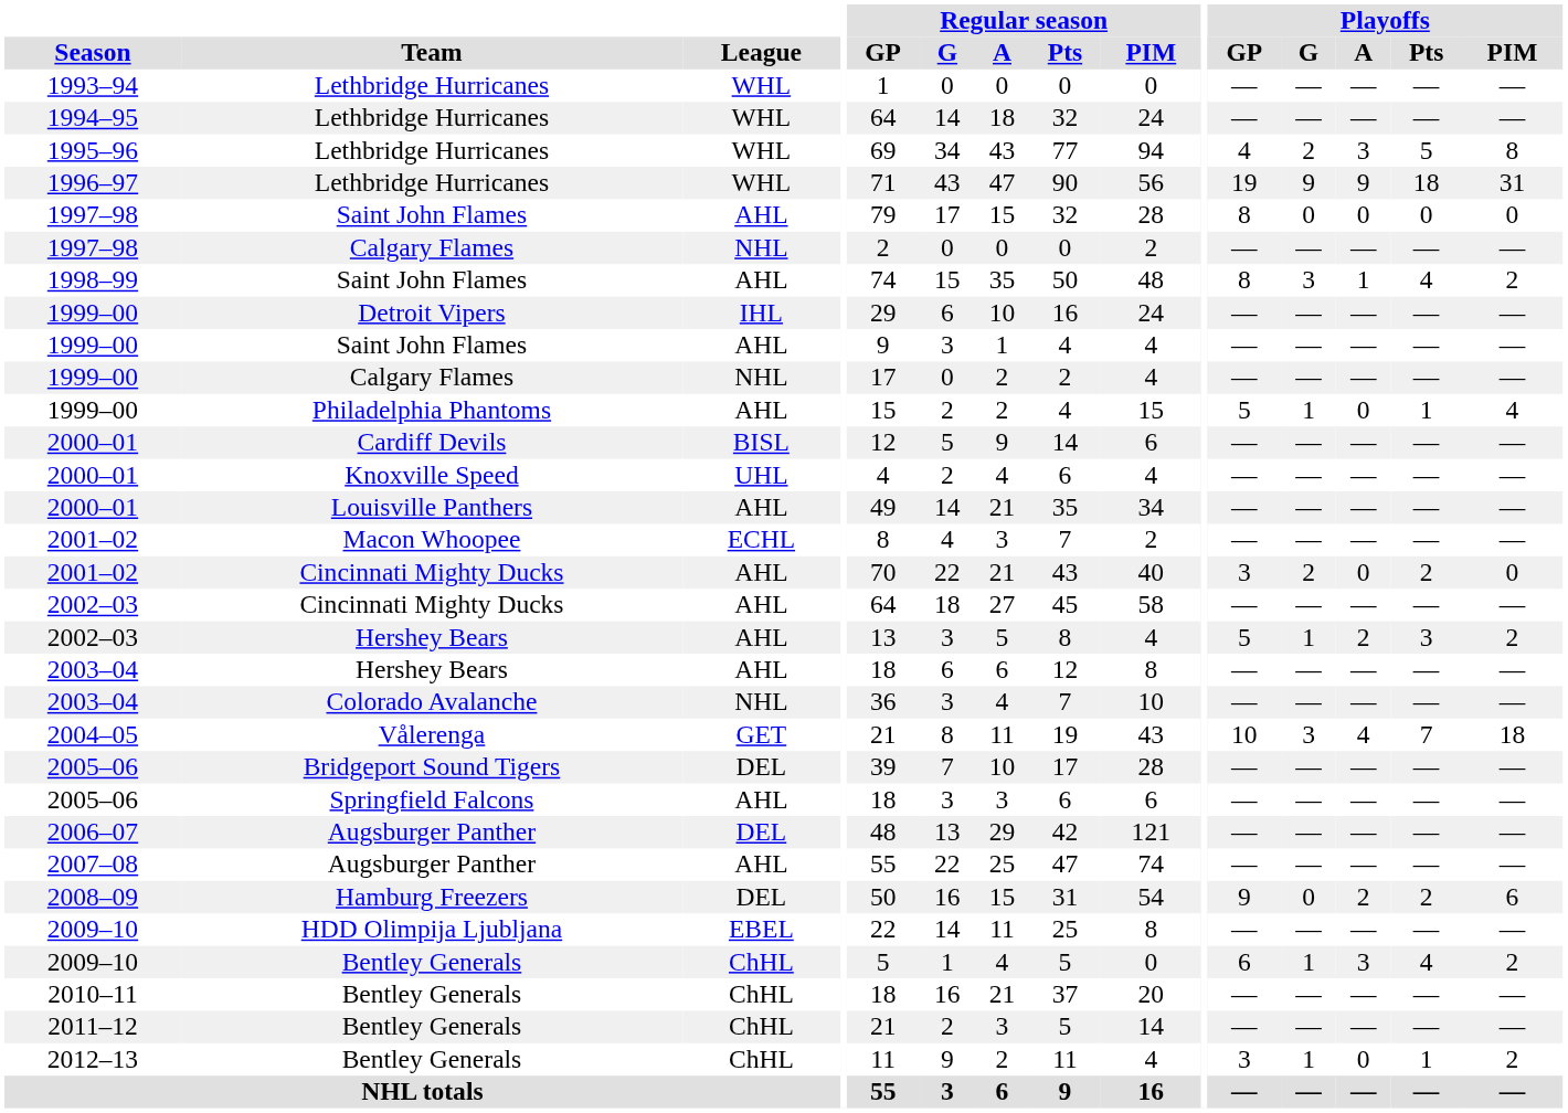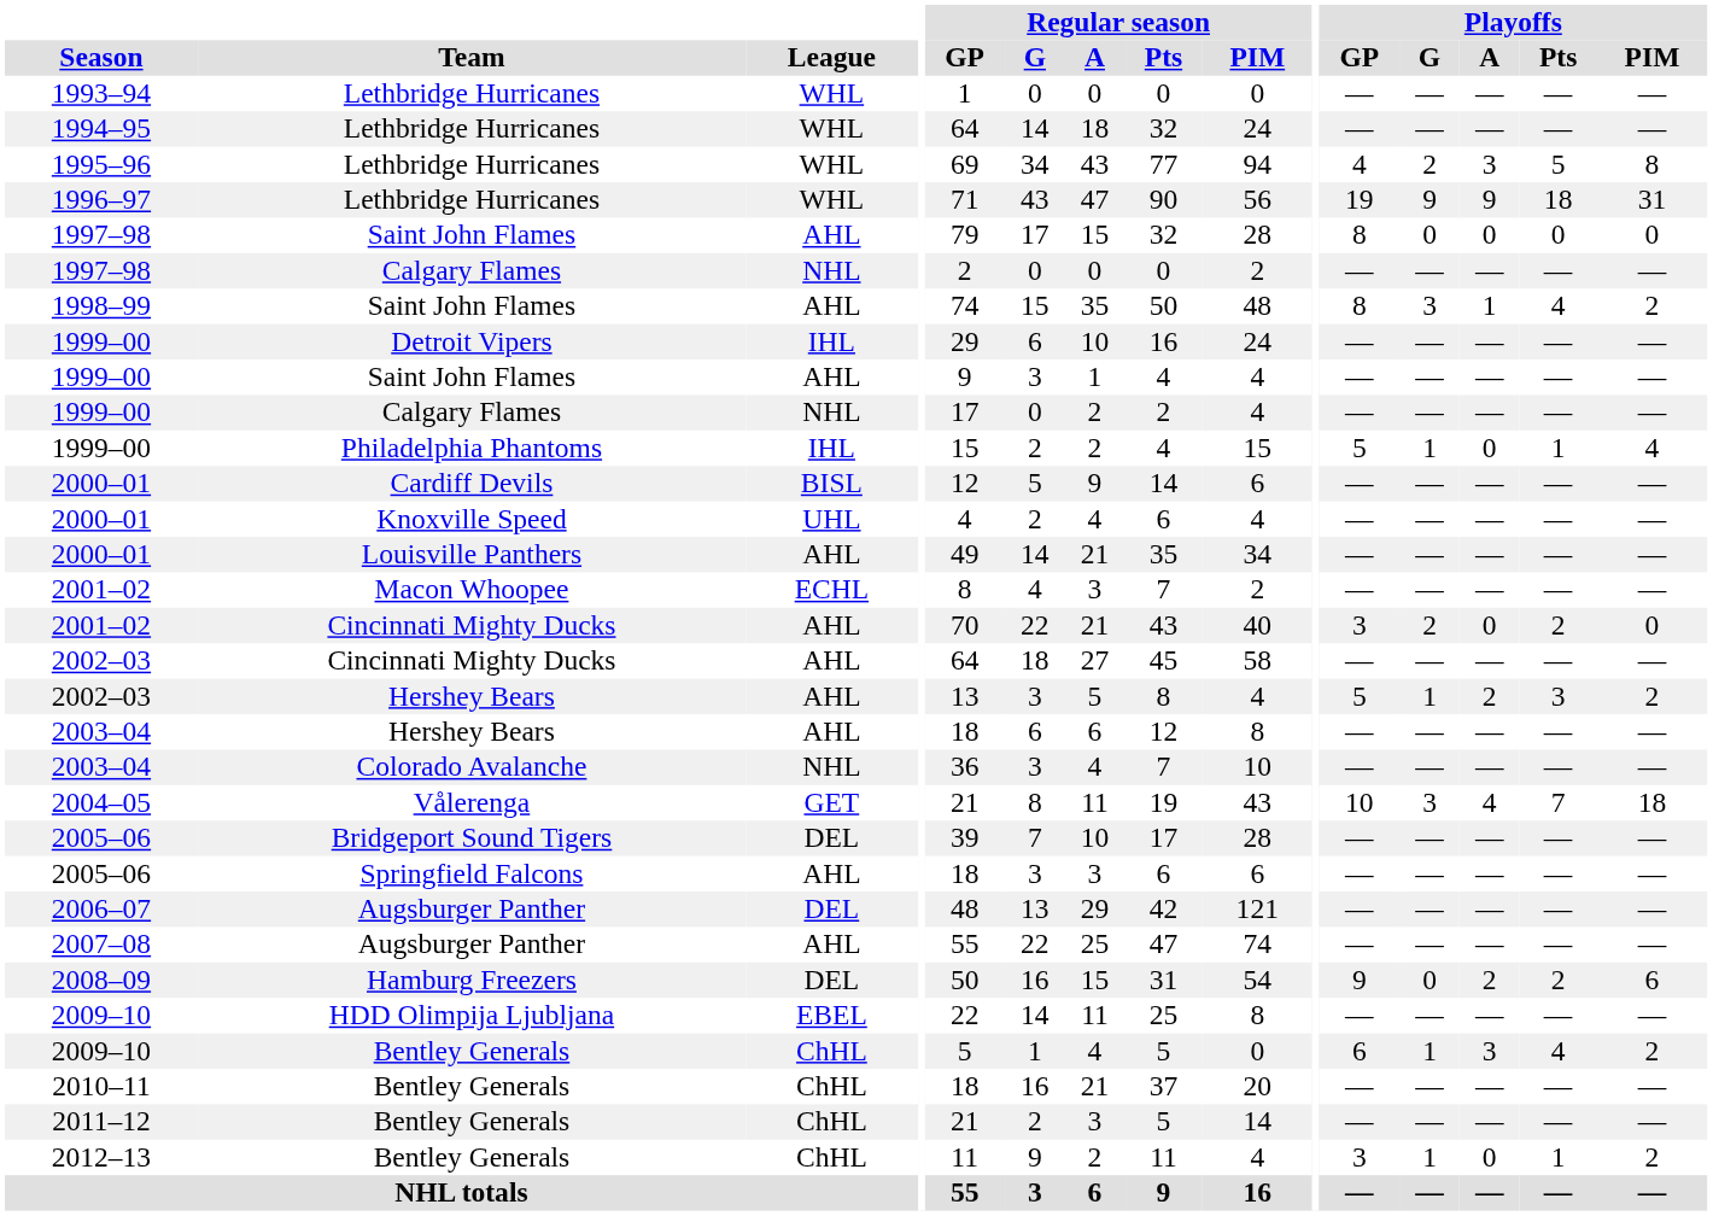1999–00 / Philadelphia Phantoms | League: AHL -> IHL
